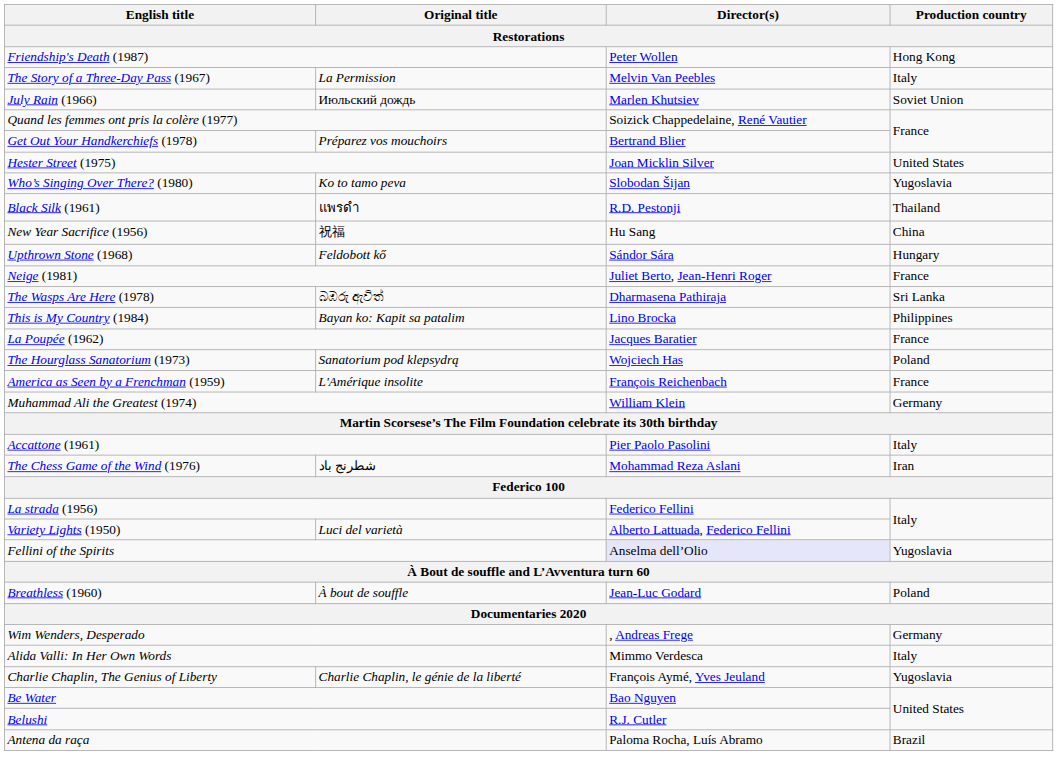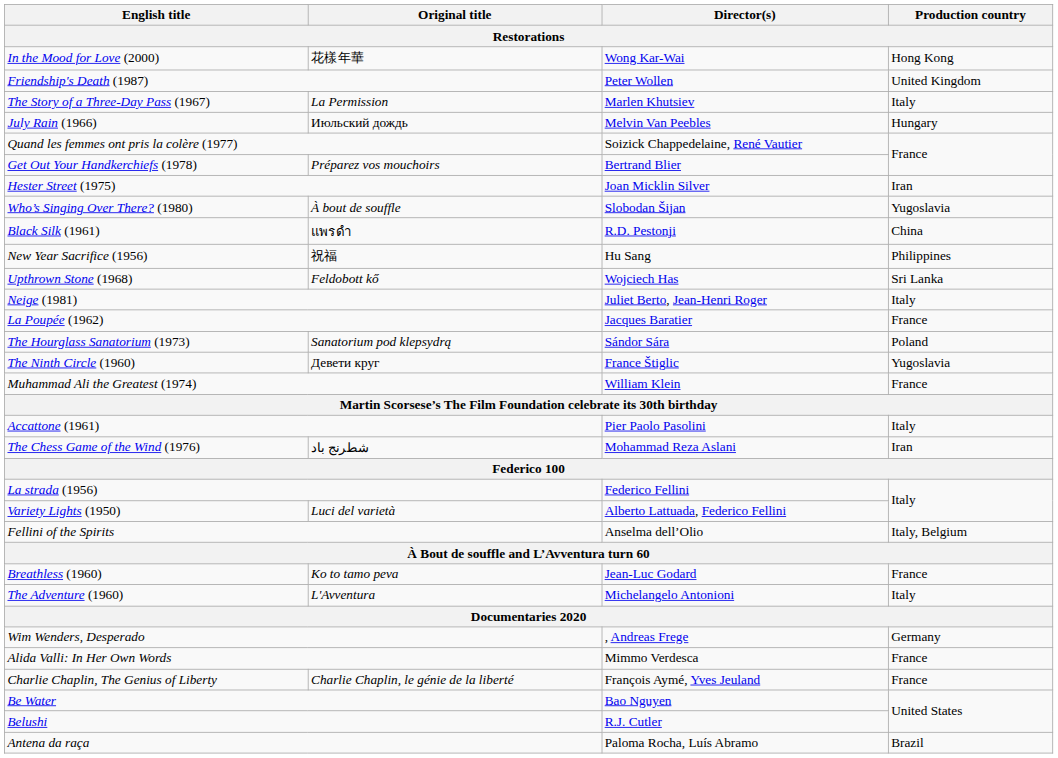+ row: In the Mood for Love (2000) | 花樣年華 | Wong Kar-Wai | Hong Kong
Friendship's Death (1987) | Production country: Hong Kong -> United Kingdom
The Story of a Three-Day Pass (1967) | Director(s): Melvin Van Peebles -> Marlen Khutsiev
July Rain (1966) | Director(s): Marlen Khutsiev -> Melvin Van Peebles
July Rain (1966) | Production country: Soviet Union -> Hungary
Hester Street (1975) | Production country: United States -> Iran
Who’s Singing Over There? (1980) | Original title: Ko to tamo peva -> À bout de souffle
Black Silk (1961) | Production country: Thailand -> China
New Year Sacrifice (1956) | Production country: China -> Philippines
Upthrown Stone (1968) | Director(s): Sándor Sára -> Wojciech Has
Upthrown Stone (1968) | Production country: Hungary -> Sri Lanka
Neige (1981) | Production country: France -> Italy
- row: The Wasps Are Here (1978) | බඹරු ඇවිත් | Dharmasena Pathiraja | Sri Lanka
- row: This is My Country (1984) | Bayan ko: Kapit sa patalim | Lino Brocka | Philippines
The Hourglass Sanatorium (1973) | Director(s): Wojciech Has -> Sándor Sára
- row: America as Seen by a Frenchman (1959) | L'Amérique insolite | François Reichenbach | France
+ row: The Ninth Circle (1960) | Девети круг | France Štiglic | Yugoslavia
Muhammad Ali the Greatest (1974) | Production country: Germany -> France
Fellini of the Spirits | Director(s): lavender background -> no background
Fellini of the Spirits | Production country: Yugoslavia -> Italy, Belgium
Breathless (1960) | Original title: À bout de souffle -> Ko to tamo peva
Breathless (1960) | Production country: Poland -> France
+ row: The Adventure (1960) | L'Avventura | Michelangelo Antonioni | Italy
Alida Valli: In Her Own Words | Production country: Italy -> France
Charlie Chaplin, The Genius of Liberty | Production country: Yugoslavia -> France
